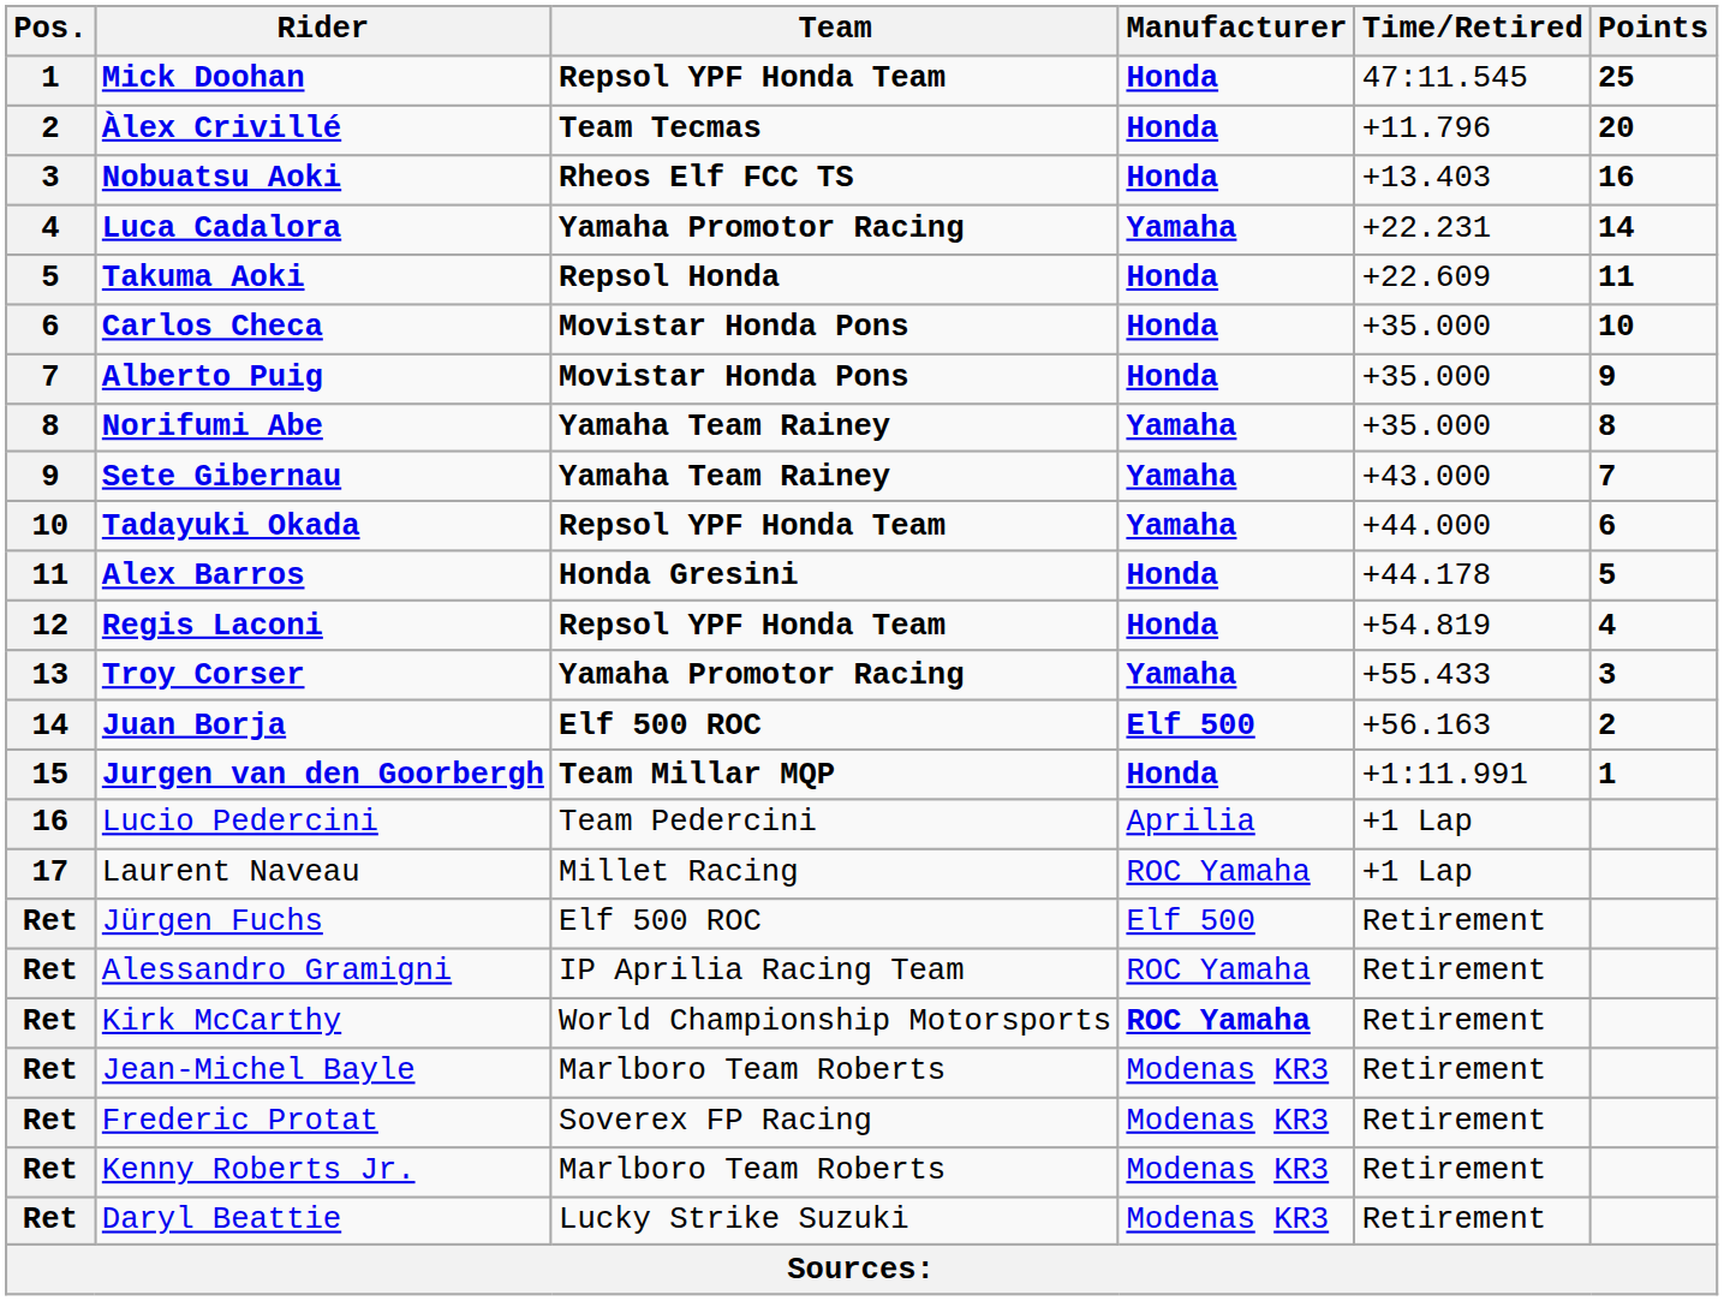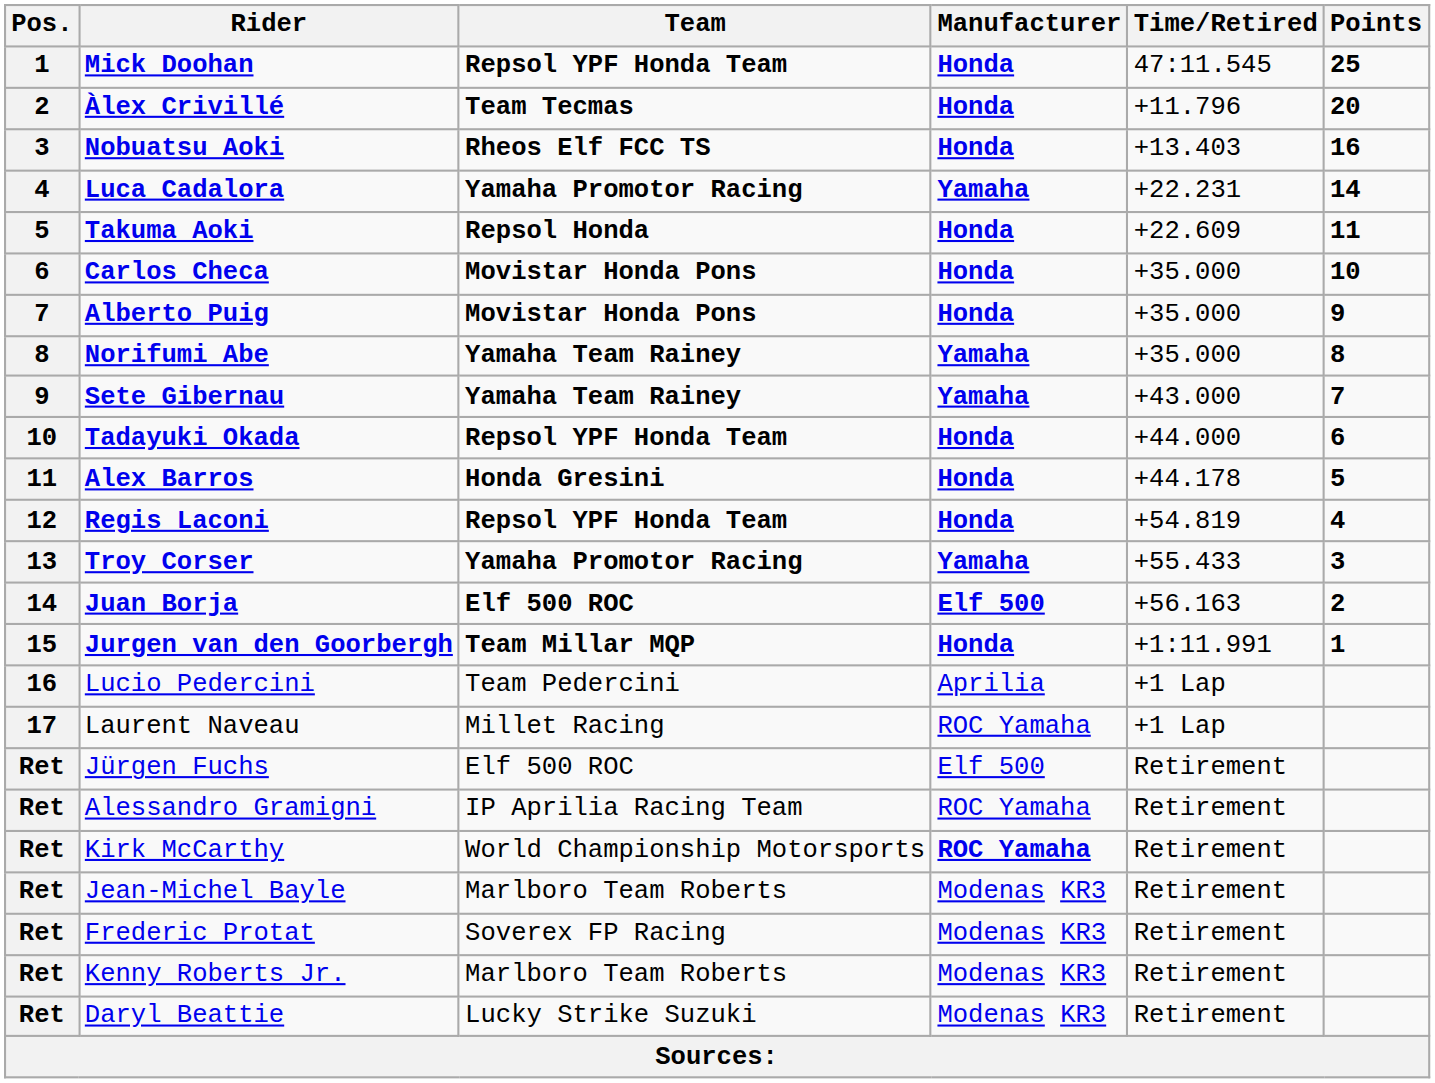Tadayuki Okada | Manufacturer: Yamaha -> Honda
